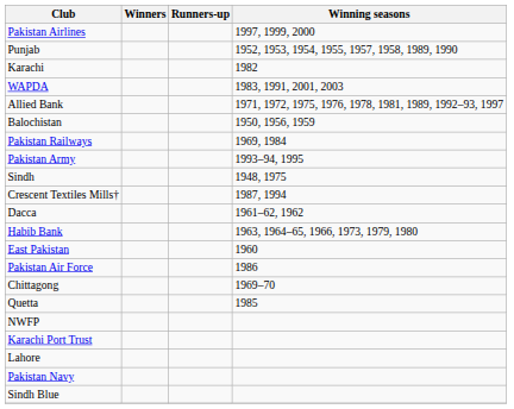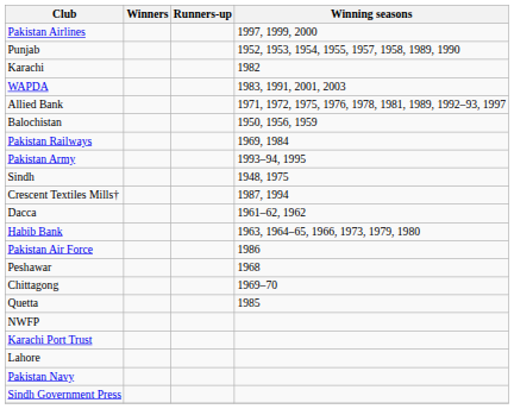- row: East Pakistan | 1960
+ row: Peshawar | 1968
+ row: Sindh Government Press
- row: Sindh Blue
